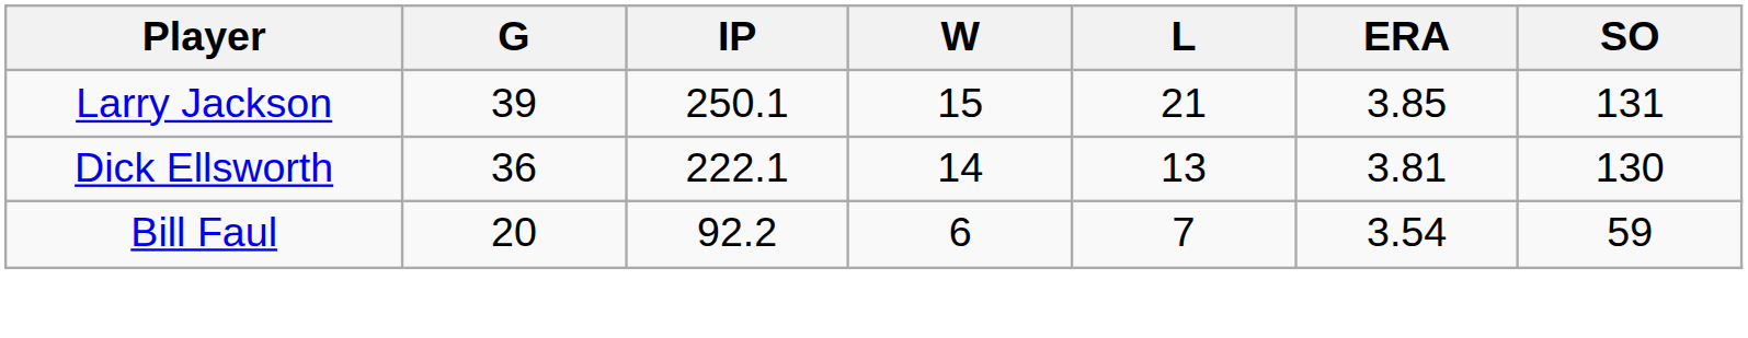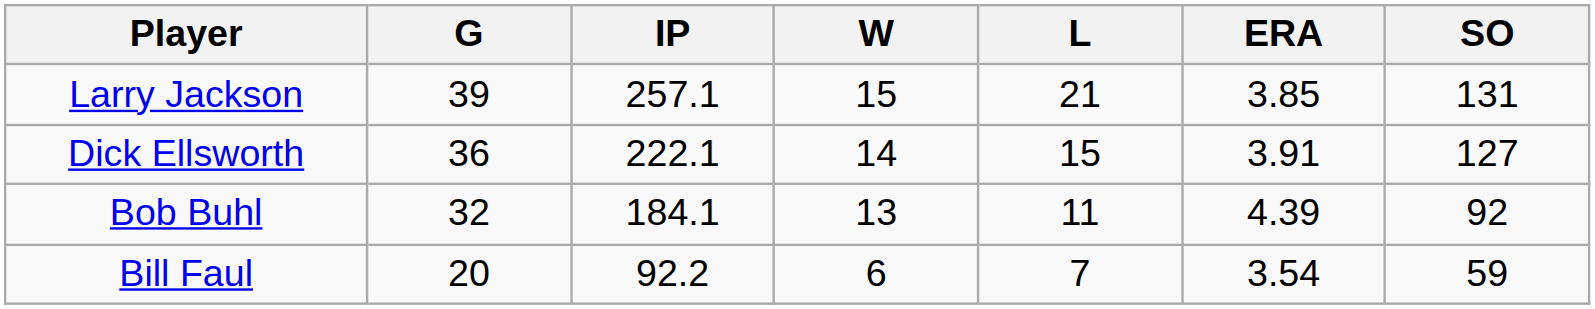Larry Jackson | IP: 250.1 -> 257.1
Dick Ellsworth | L: 13 -> 15
Dick Ellsworth | ERA: 3.81 -> 3.91
Dick Ellsworth | SO: 130 -> 127
+ row: Bob Buhl | 32 | 184.1 | 13 | 11 | 4.39 | 92
